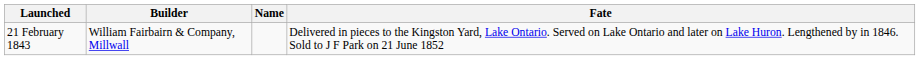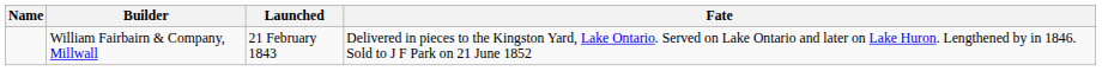columns swapped: Name <-> Launched
